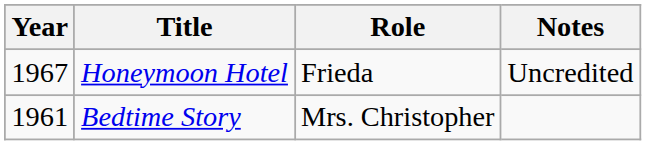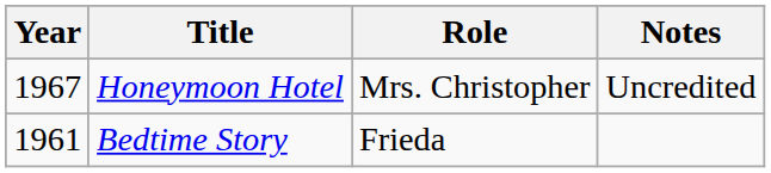Honeymoon Hotel | Role: Frieda -> Mrs. Christopher
Bedtime Story | Role: Mrs. Christopher -> Frieda
